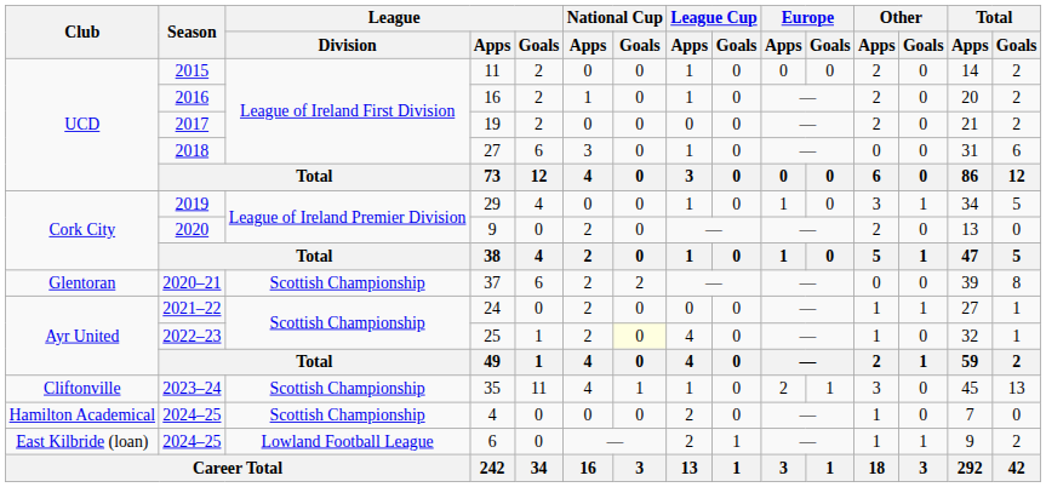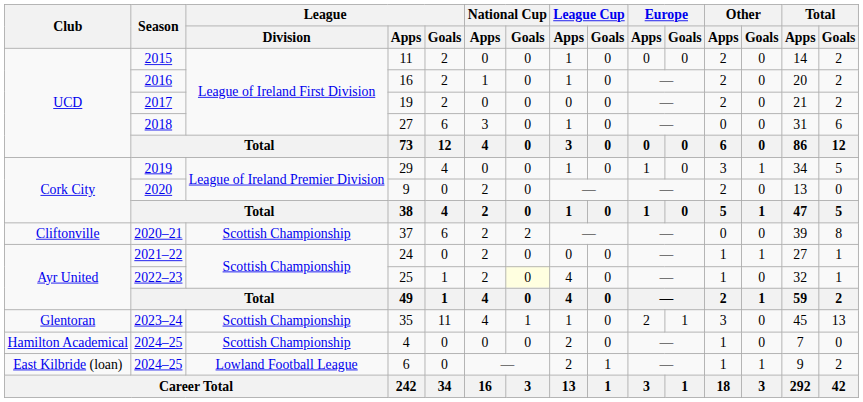37 | Club: Glentoran -> Cliftonville
35 | Club: Cliftonville -> Glentoran
